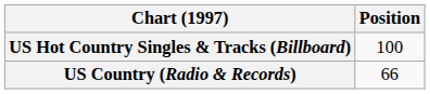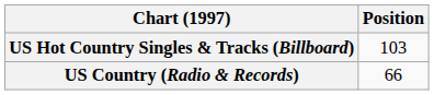US Hot Country Singles & Tracks (Billboard) | Position: 100 -> 103
